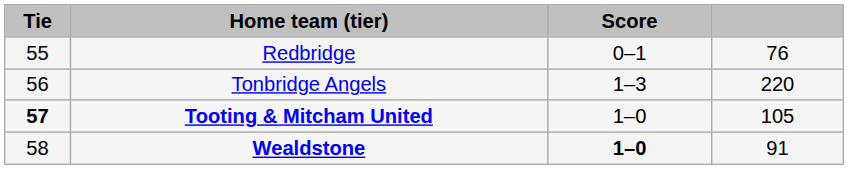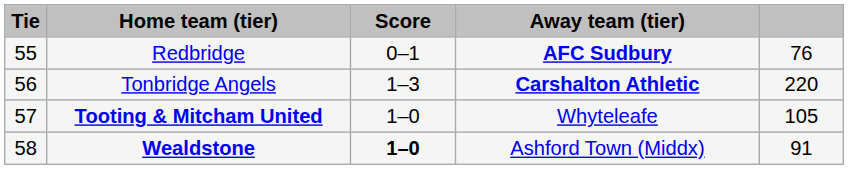+ column: Away team (tier) | AFC Sudbury | Carshalton Athletic | Whyteleafe | Ashford Town (Middx)
Tooting & Mitcham United | Tie: bold -> normal
